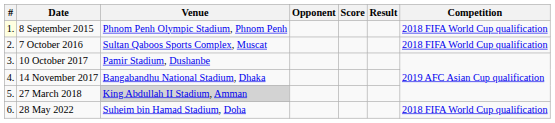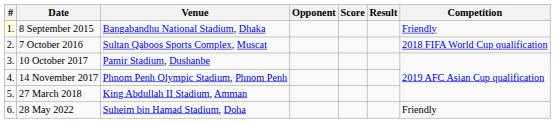8 September 2015 | Venue: Phnom Penh Olympic Stadium, Phnom Penh -> Bangabandhu National Stadium, Dhaka
8 September 2015 | Competition: 2018 FIFA World Cup qualification -> Friendly
14 November 2017 | Venue: Bangabandhu National Stadium, Dhaka -> Phnom Penh Olympic Stadium, Phnom Penh
27 March 2018 | Venue: lightgrey background -> no background
28 May 2022 | Competition: 2018 FIFA World Cup qualification -> Friendly
